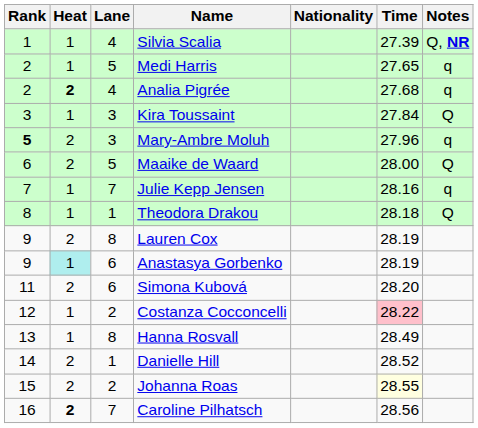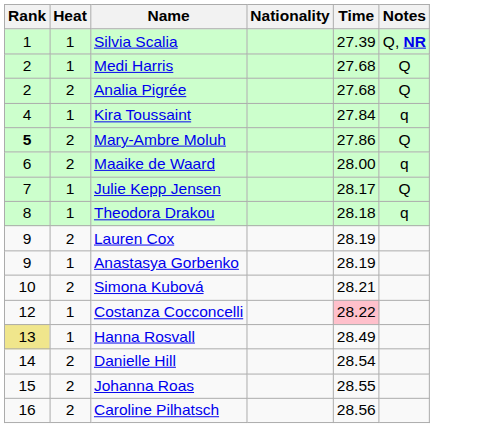- column: Lane | 4 | 5 | 4 | 3 | 3 | 5 | 7 | 1 | 8 | 6 | 6 | 2 | 8 | 1 | 2 | 7
Medi Harris | Time: 27.65 -> 27.68
Medi Harris | Notes: q -> Q
Analia Pigrée | Heat: bold -> normal
Analia Pigrée | Notes: q -> Q
Kira Toussaint | Rank: 3 -> 4
Kira Toussaint | Notes: Q -> q
Mary-Ambre Moluh | Time: 27.96 -> 27.86
Mary-Ambre Moluh | Notes: q -> Q
Maaike de Waard | Notes: Q -> q
Julie Kepp Jensen | Time: 28.16 -> 28.17
Julie Kepp Jensen | Notes: q -> Q
Theodora Drakou | Notes: Q -> q
Anastasya Gorbenko | Heat: paleturquoise background -> no background
Simona Kubová | Rank: 11 -> 10
Simona Kubová | Time: 28.20 -> 28.21
Hanna Rosvall | Rank: no background -> khaki background
Danielle Hill | Time: 28.52 -> 28.54
Johanna Roas | Time: lightyellow background -> no background
Caroline Pilhatsch | Heat: bold -> normal
